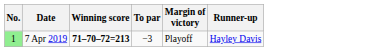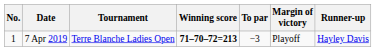+ column: Tournament | Terre Blanche Ladies Open
7 Apr 2019 | No.: lightgreen background -> no background
